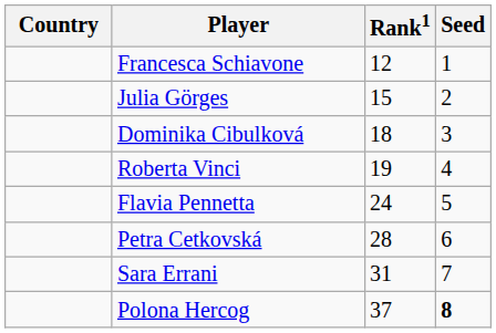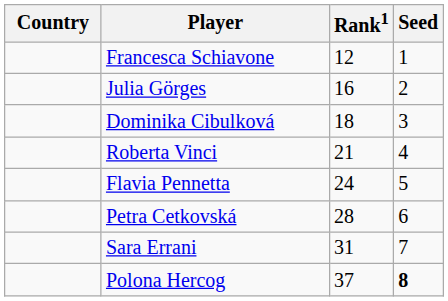Julia Görges | Rank1: 15 -> 16
Roberta Vinci | Rank1: 19 -> 21
